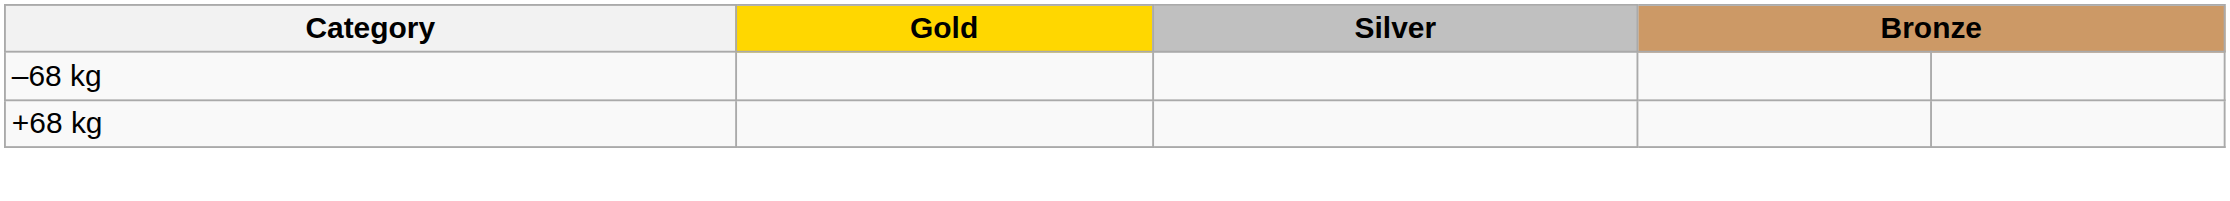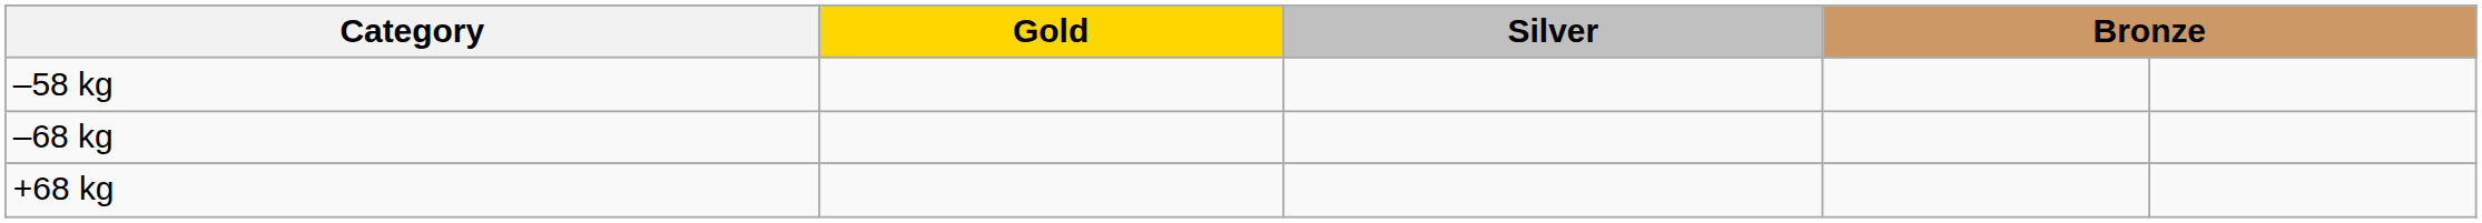+ row: –58 kg
